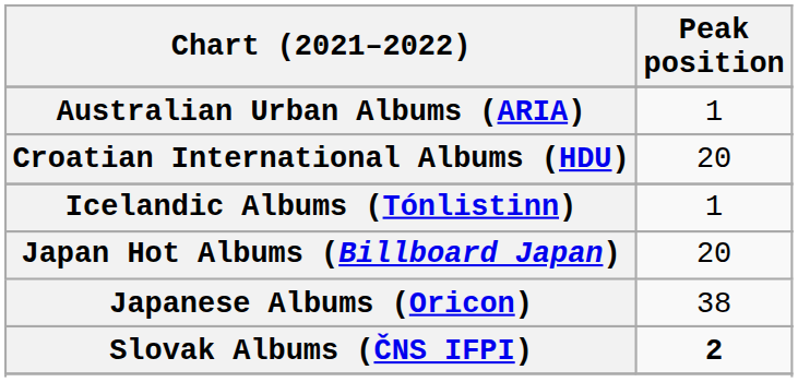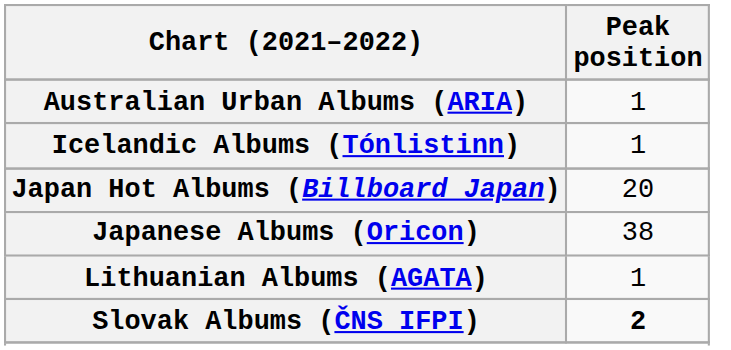- row: Croatian International Albums (HDU) | 20
+ row: Lithuanian Albums (AGATA) | 1
